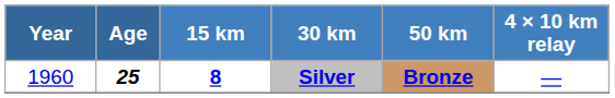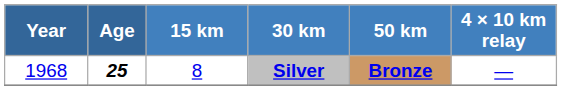Silver | Year: 1960 -> 1968
Silver | 15 km: bold -> normal
